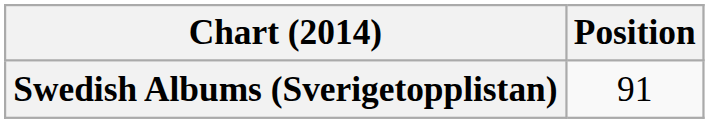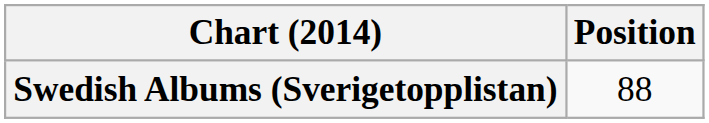Swedish Albums (Sverigetopplistan) | Position: 91 -> 88
